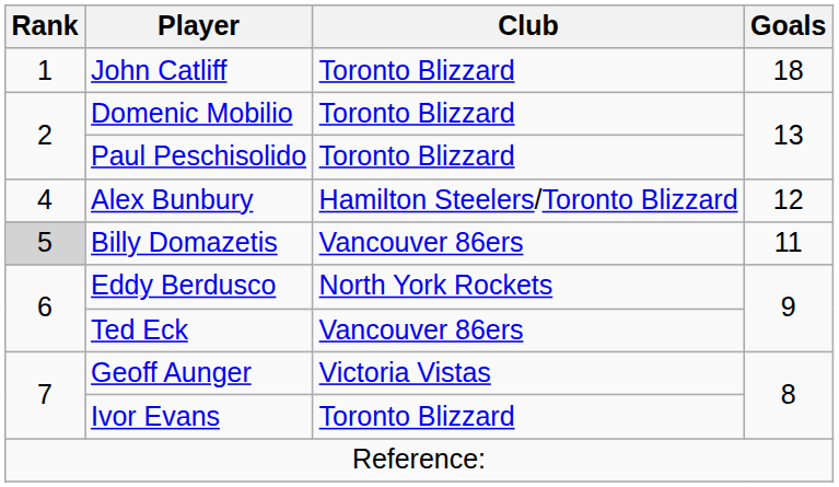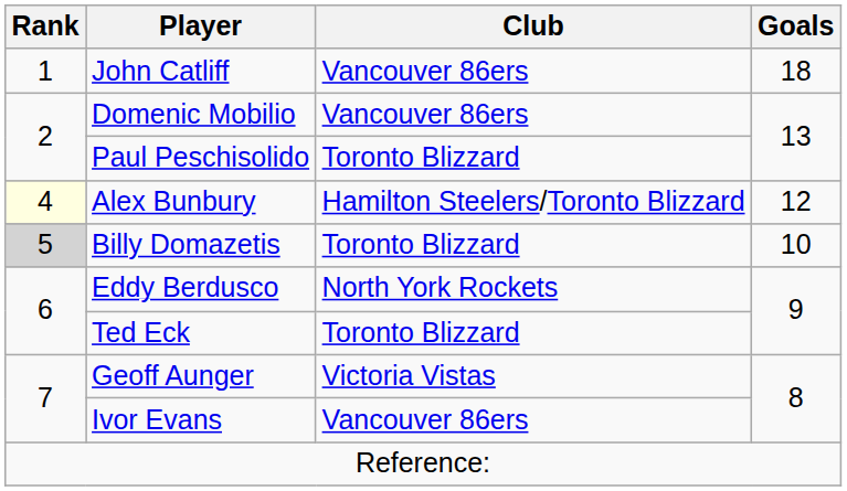John Catliff | Club: Toronto Blizzard -> Vancouver 86ers
Domenic Mobilio | Club: Toronto Blizzard -> Vancouver 86ers
Alex Bunbury | Rank: no background -> lightyellow background
Billy Domazetis | Club: Vancouver 86ers -> Toronto Blizzard
Billy Domazetis | Goals: 11 -> 10
Ted Eck | Club: Vancouver 86ers -> Toronto Blizzard
Ivor Evans | Club: Toronto Blizzard -> Vancouver 86ers
